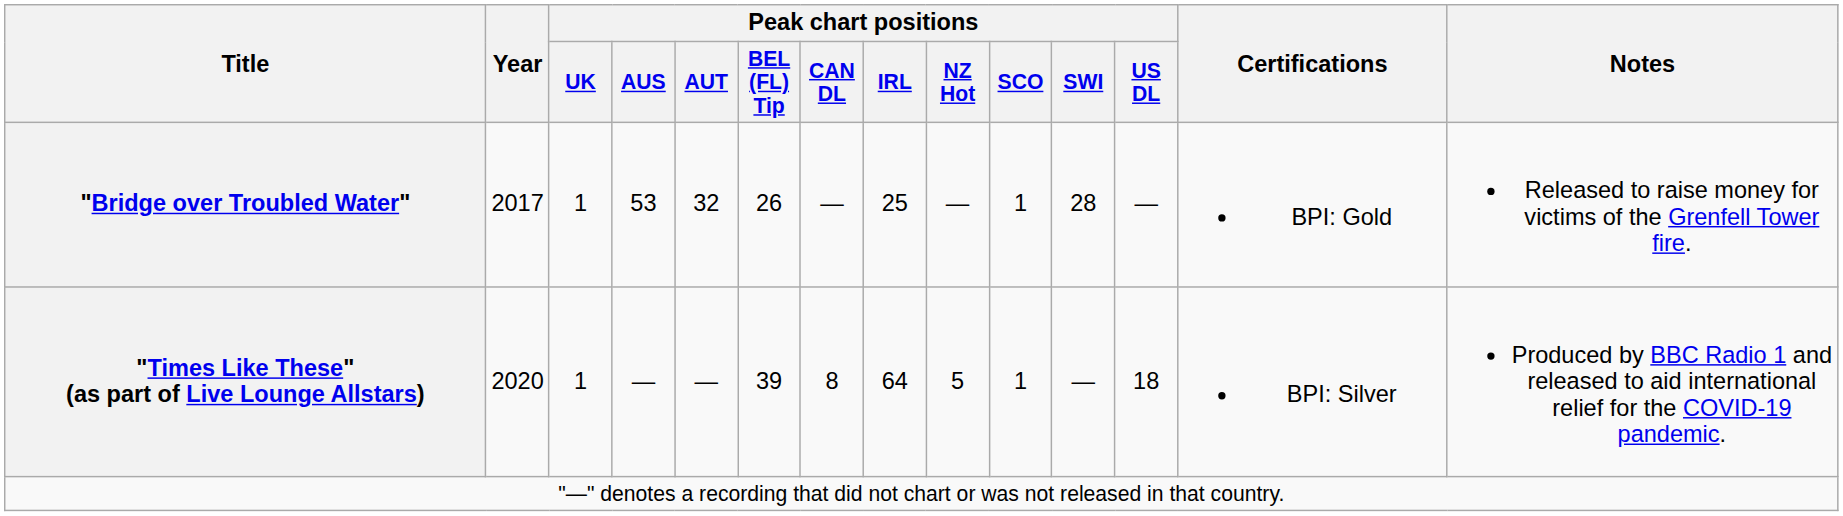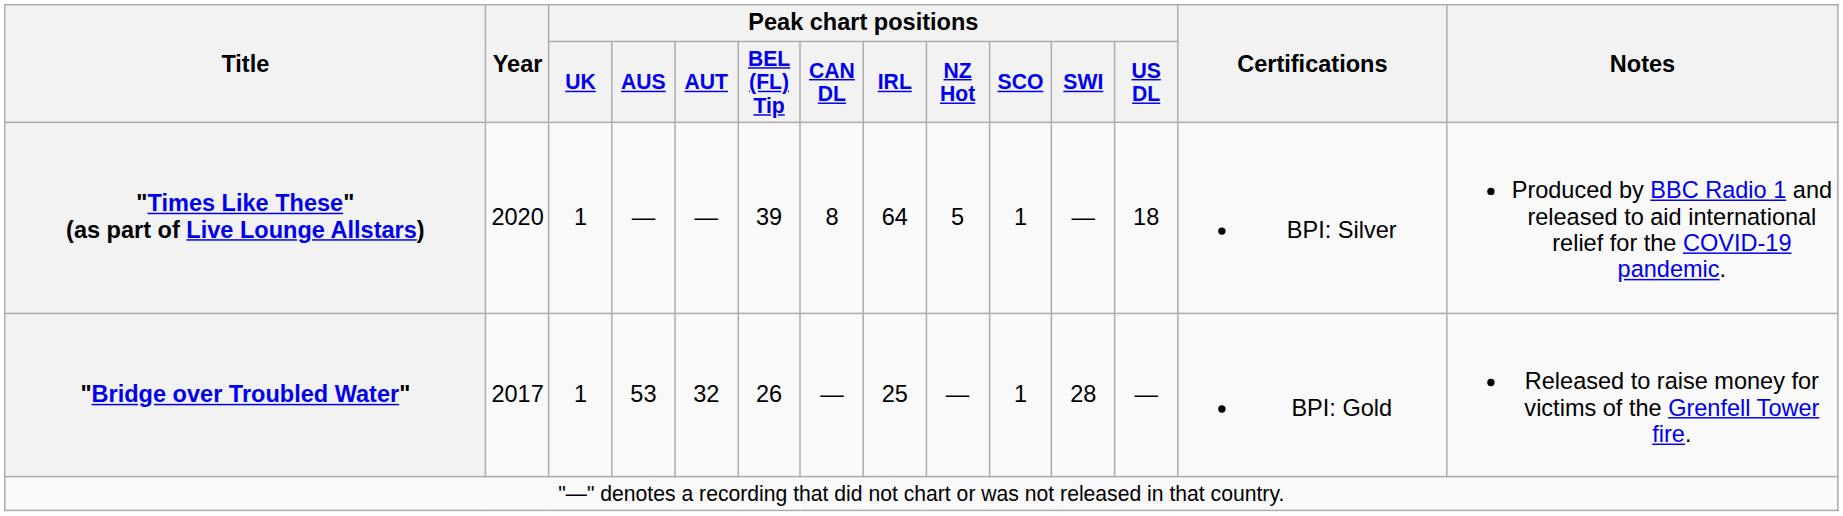rows swapped: "Bridge over Troubled Water" <-> "Times Like These" (as part of Live Lounge Allstars)
